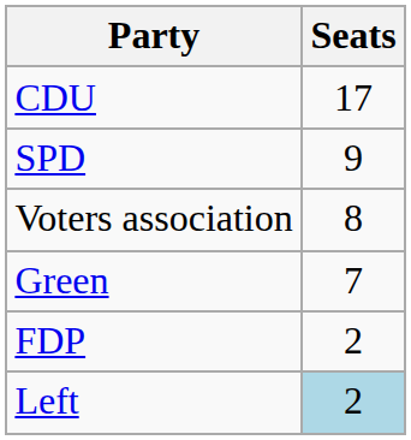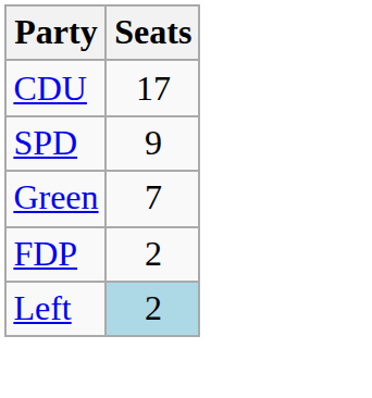- row: Voters association | 8
